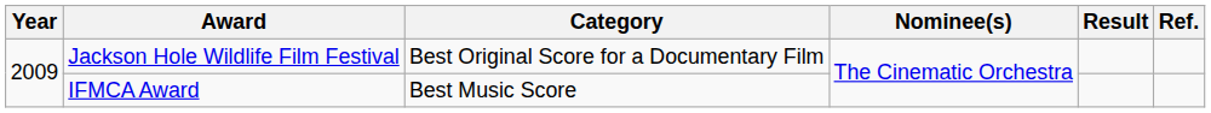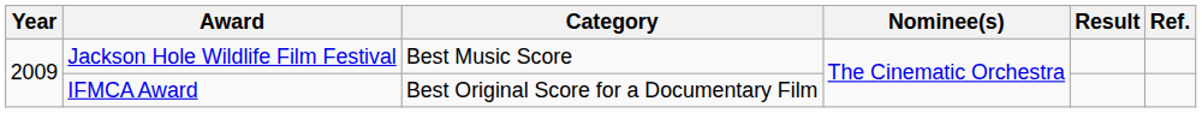Jackson Hole Wildlife Film Festival | Category: Best Original Score for a Documentary Film -> Best Music Score
IFMCA Award | Category: Best Music Score -> Best Original Score for a Documentary Film
